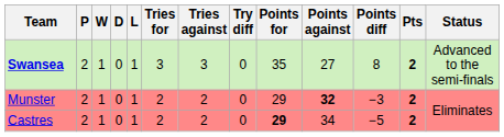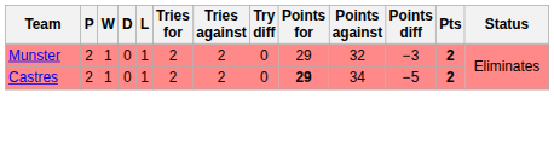- row: Swansea | 2 | 1 | 0 | 1 | 3 | 3 | 0 | 35 | 27 | 8 | 2 | Advanced to the semi-finals
Munster | Points against: bold -> normal
